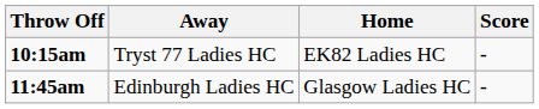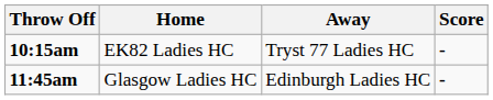columns swapped: Home <-> Away
